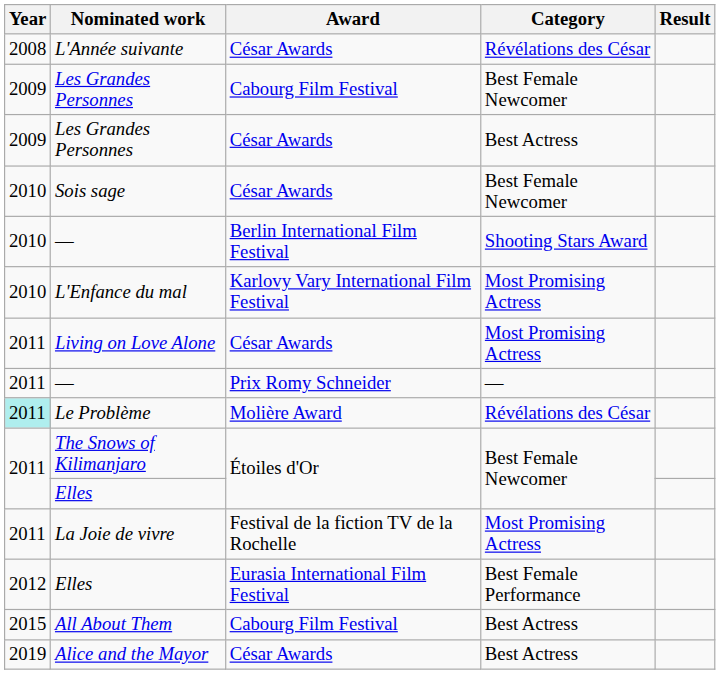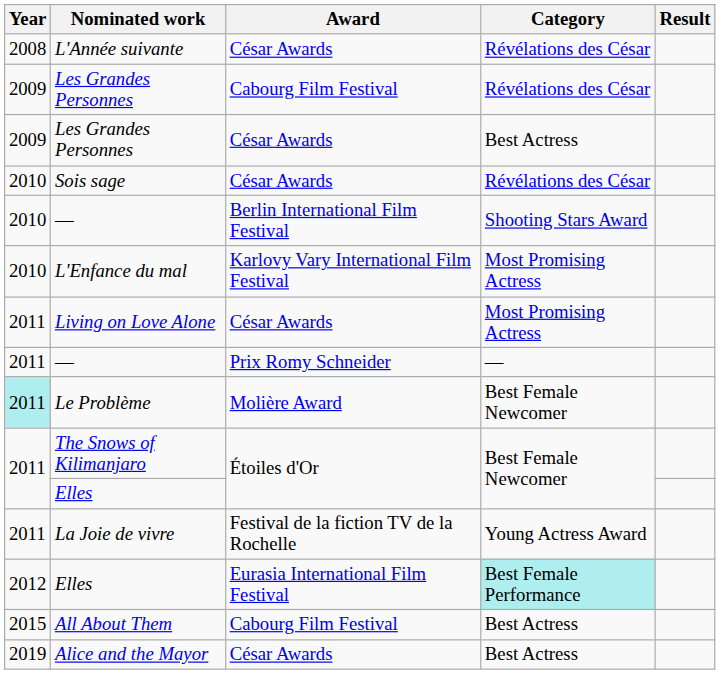Les Grandes Personnes / Cabourg Film Festival | Category: Best Female Newcomer -> Révélations des César
Sois sage | Category: Best Female Newcomer -> Révélations des César
Le Problème | Category: Révélations des César -> Best Female Newcomer
La Joie de vivre | Category: Most Promising Actress -> Young Actress Award
Elles / Eurasia International Film Festival | Category: no background -> paleturquoise background
